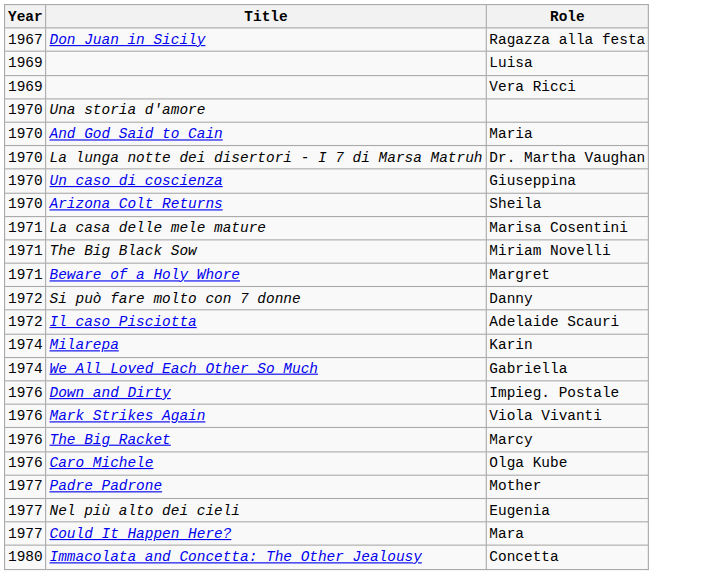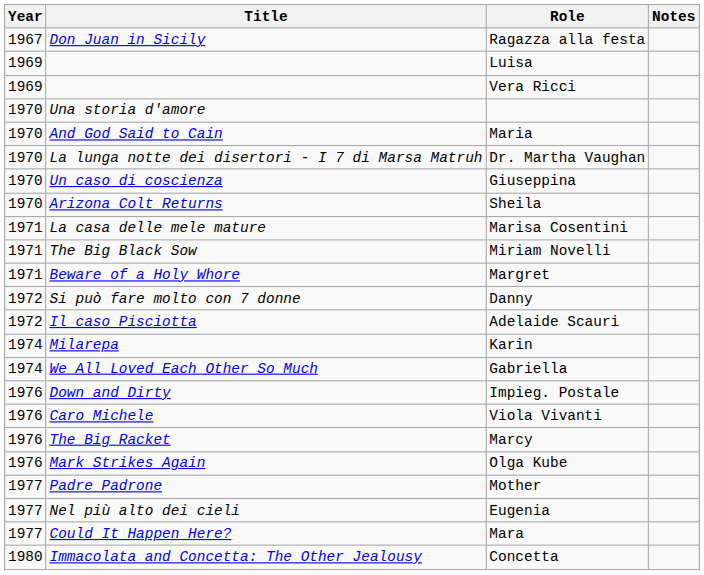+ column: Notes
Viola Vivanti | Title: Mark Strikes Again -> Caro Michele
Olga Kube | Title: Caro Michele -> Mark Strikes Again
